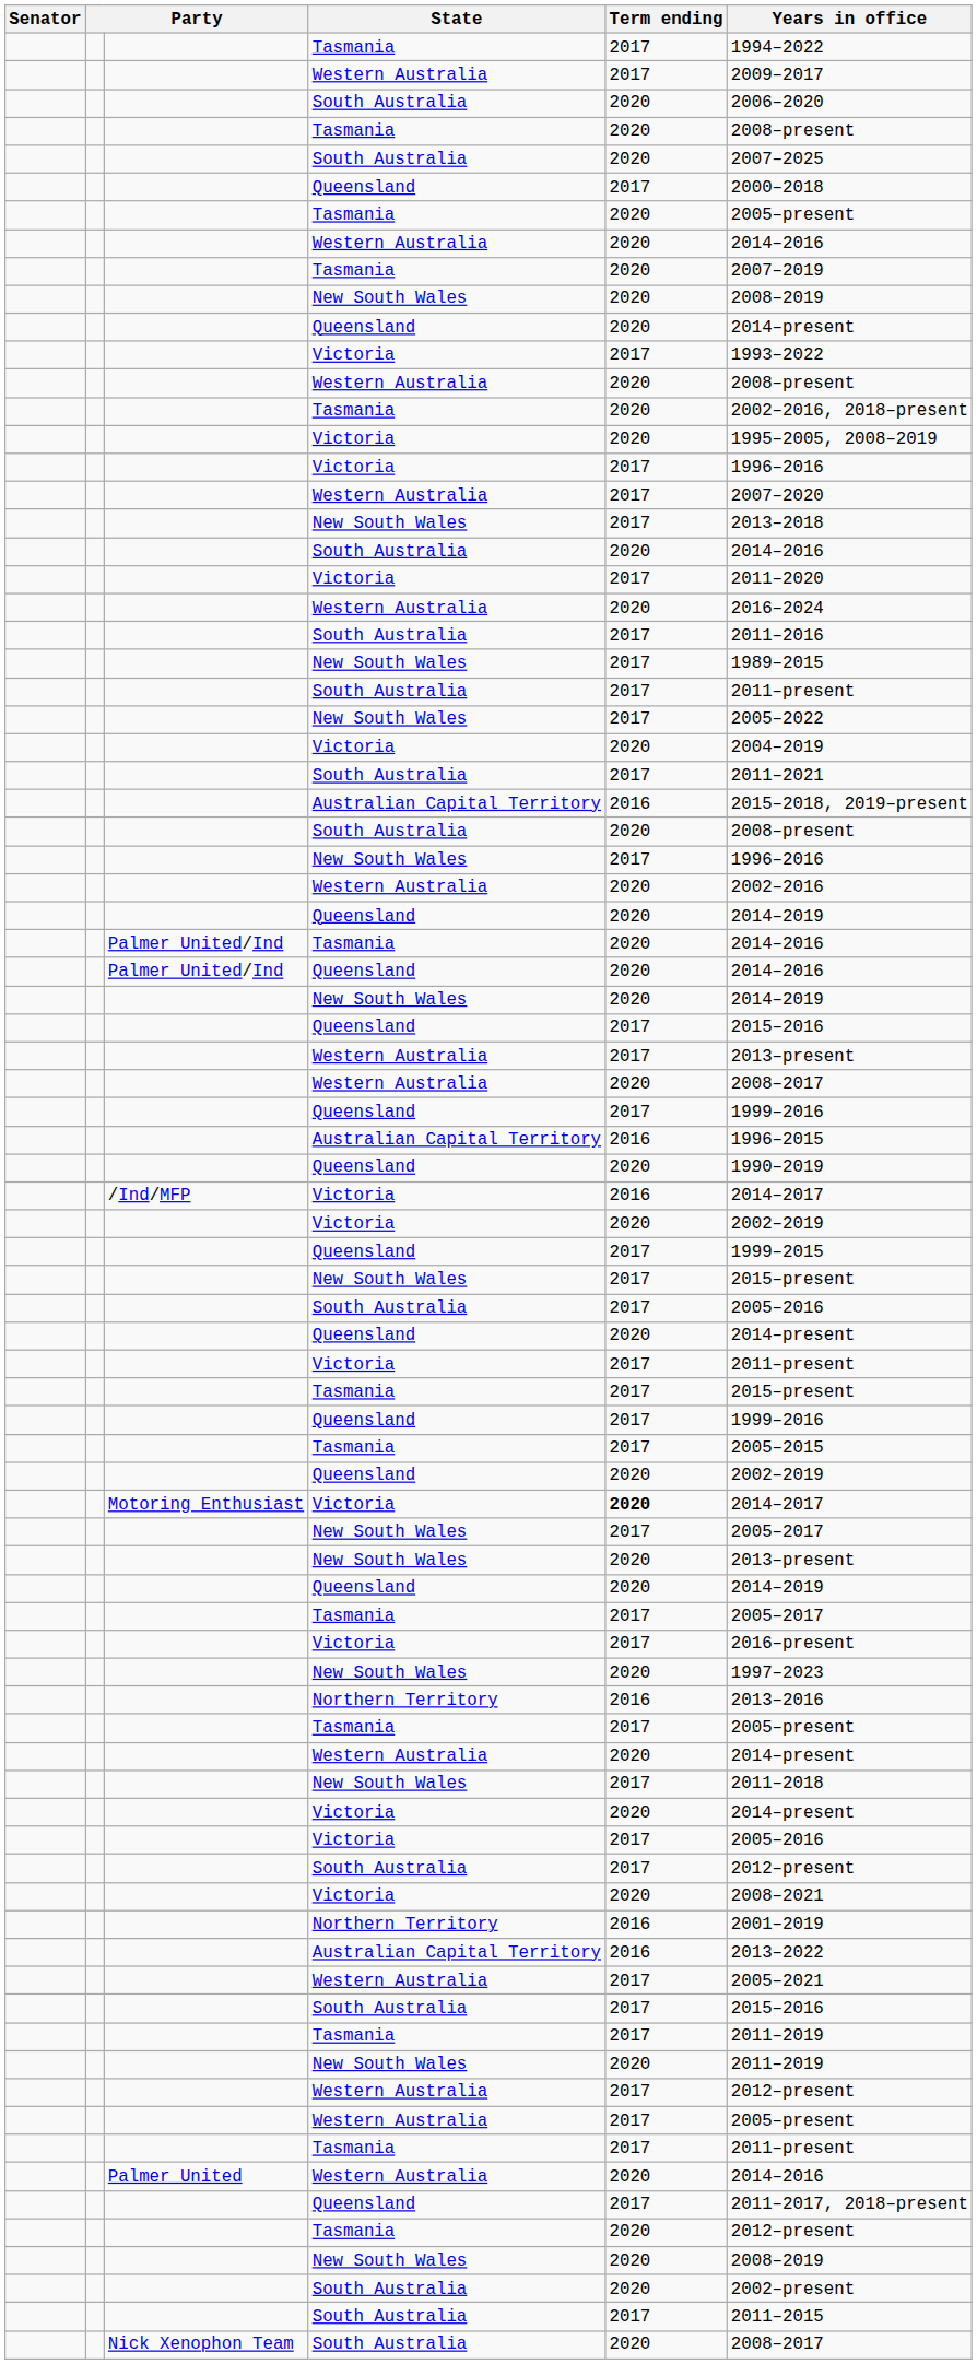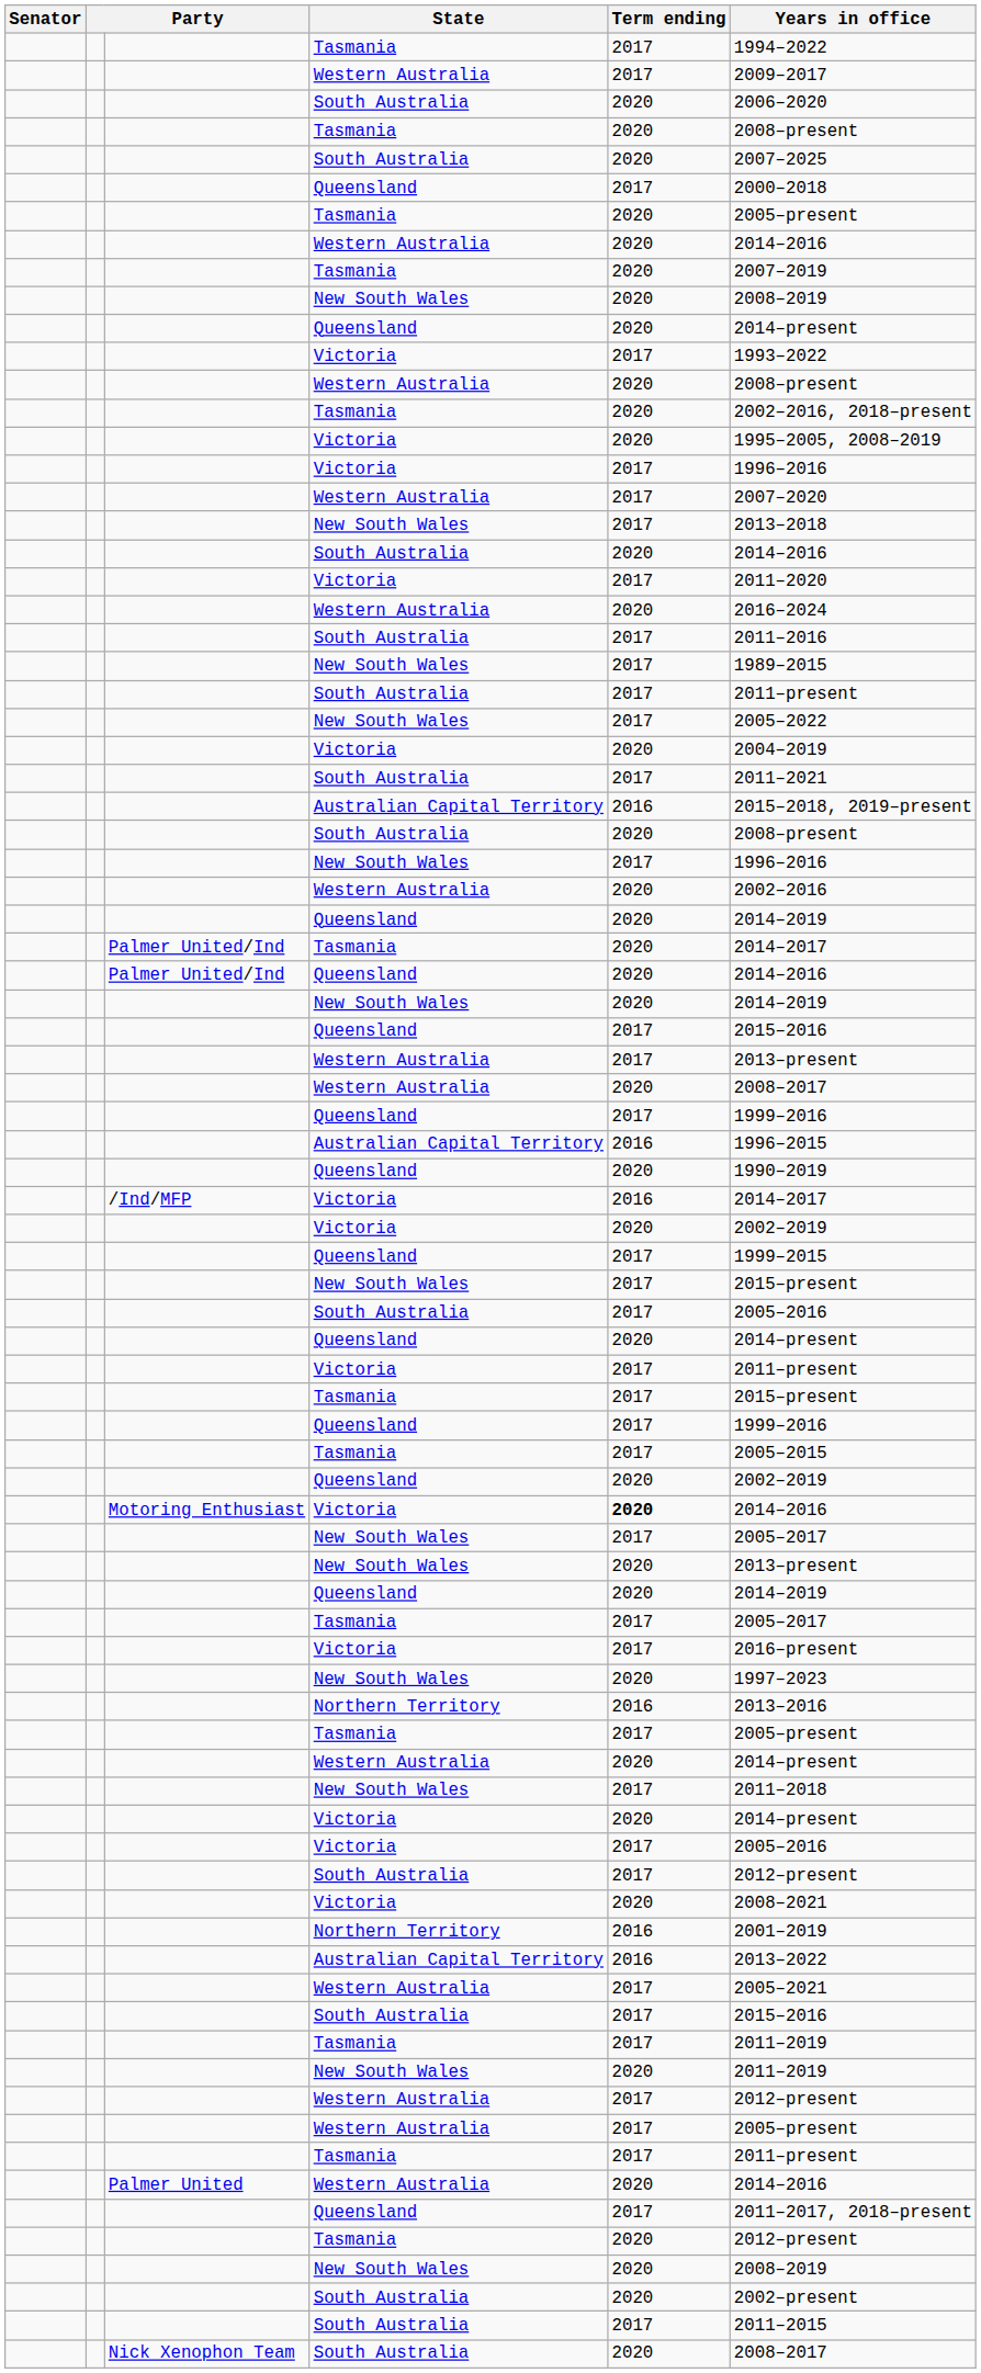Palmer United/Ind / Tasmania | Years in office: 2014–2016 -> 2014–2017
Motoring Enthusiast / Victoria | Years in office: 2014–2017 -> 2014–2016
